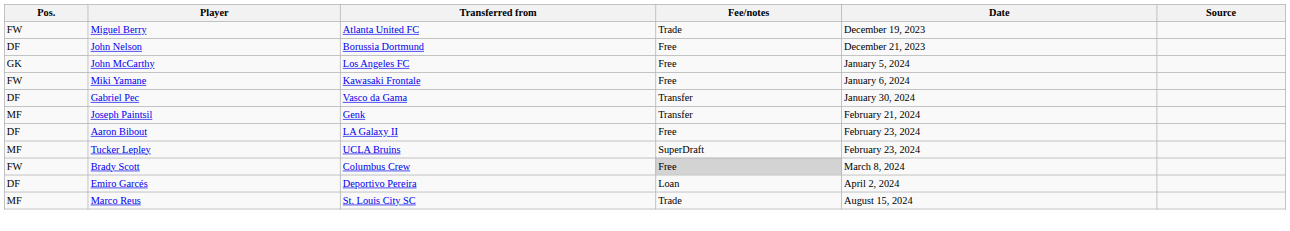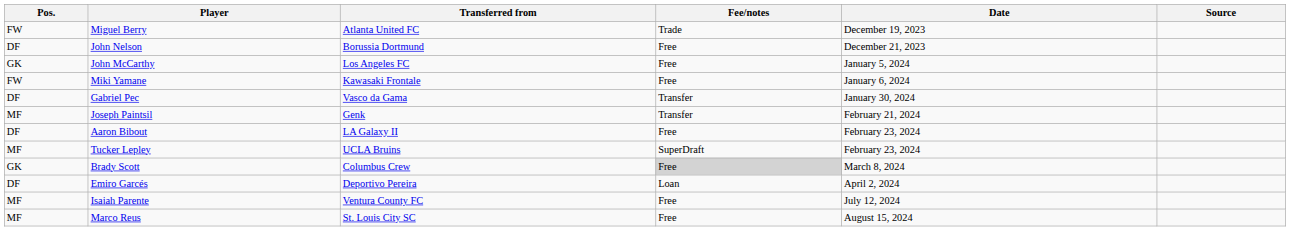Brady Scott | Pos.: FW -> GK
+ row: MF | Isaiah Parente | Ventura County FC | Free | July 12, 2024
Marco Reus | Fee/notes: Trade -> Free
